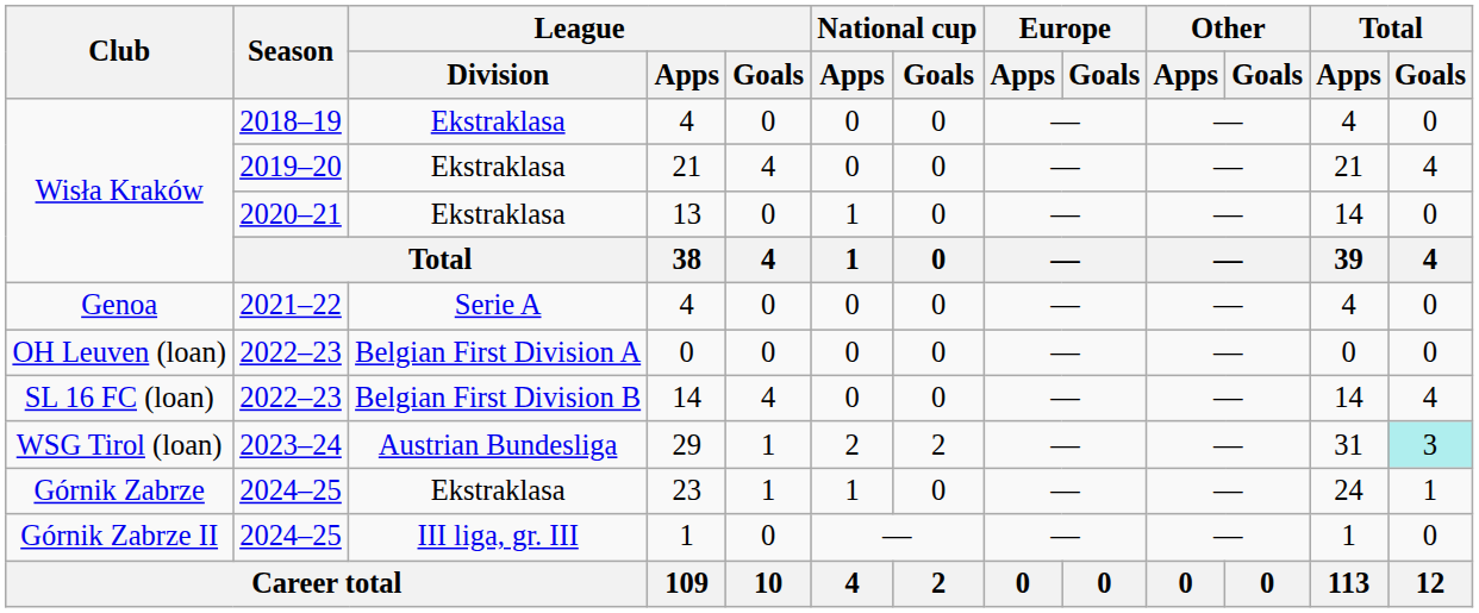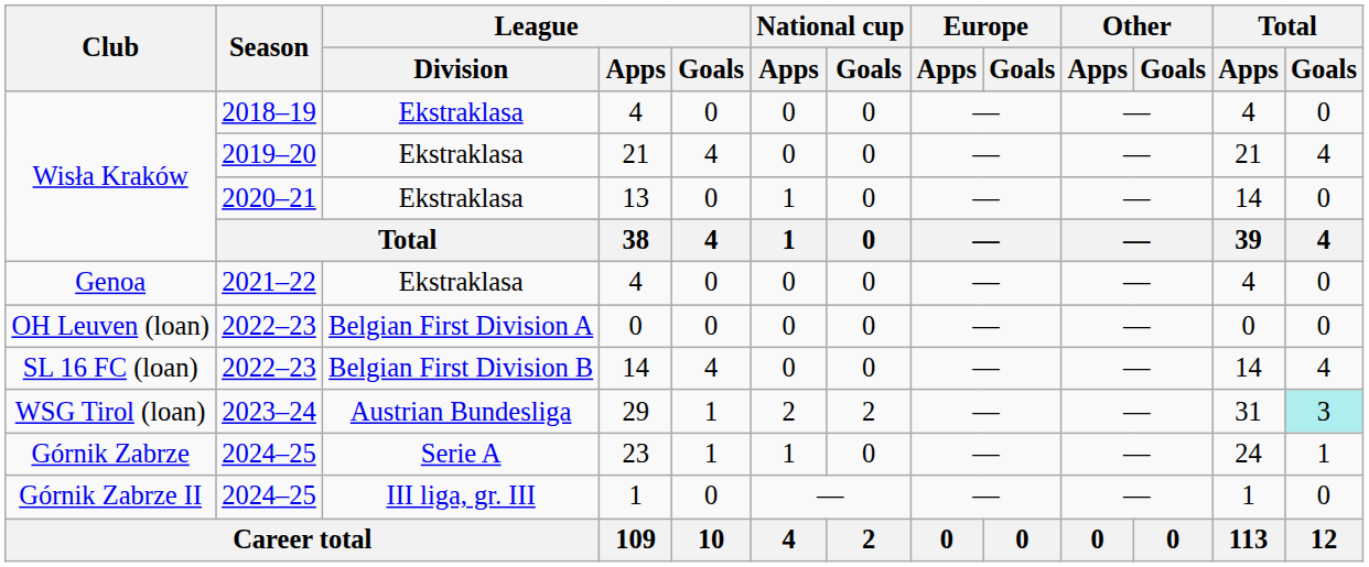Genoa / 4 | League / Division: Serie A -> Ekstraklasa
23 | League / Division: Ekstraklasa -> Serie A
